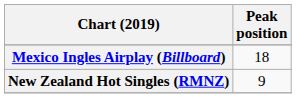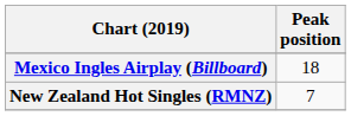New Zealand Hot Singles (RMNZ) | Peak position: 9 -> 7
